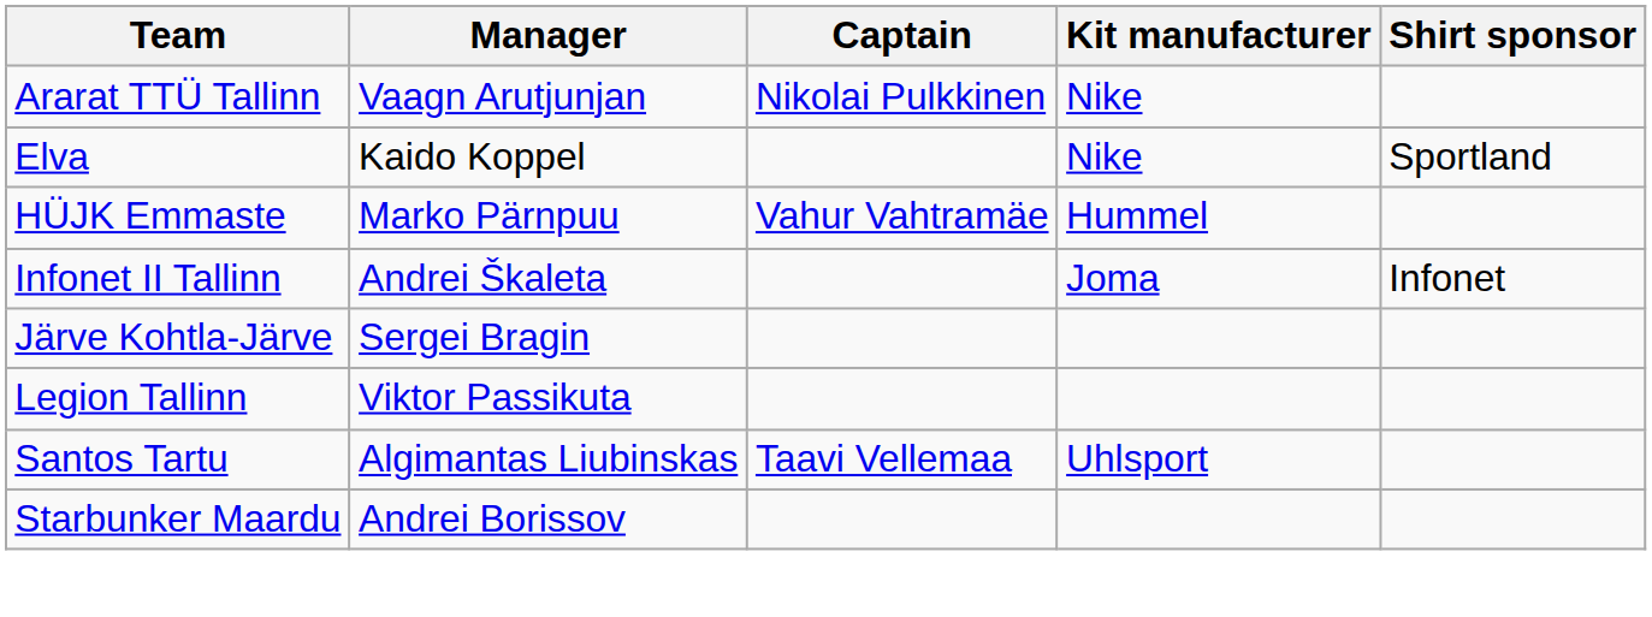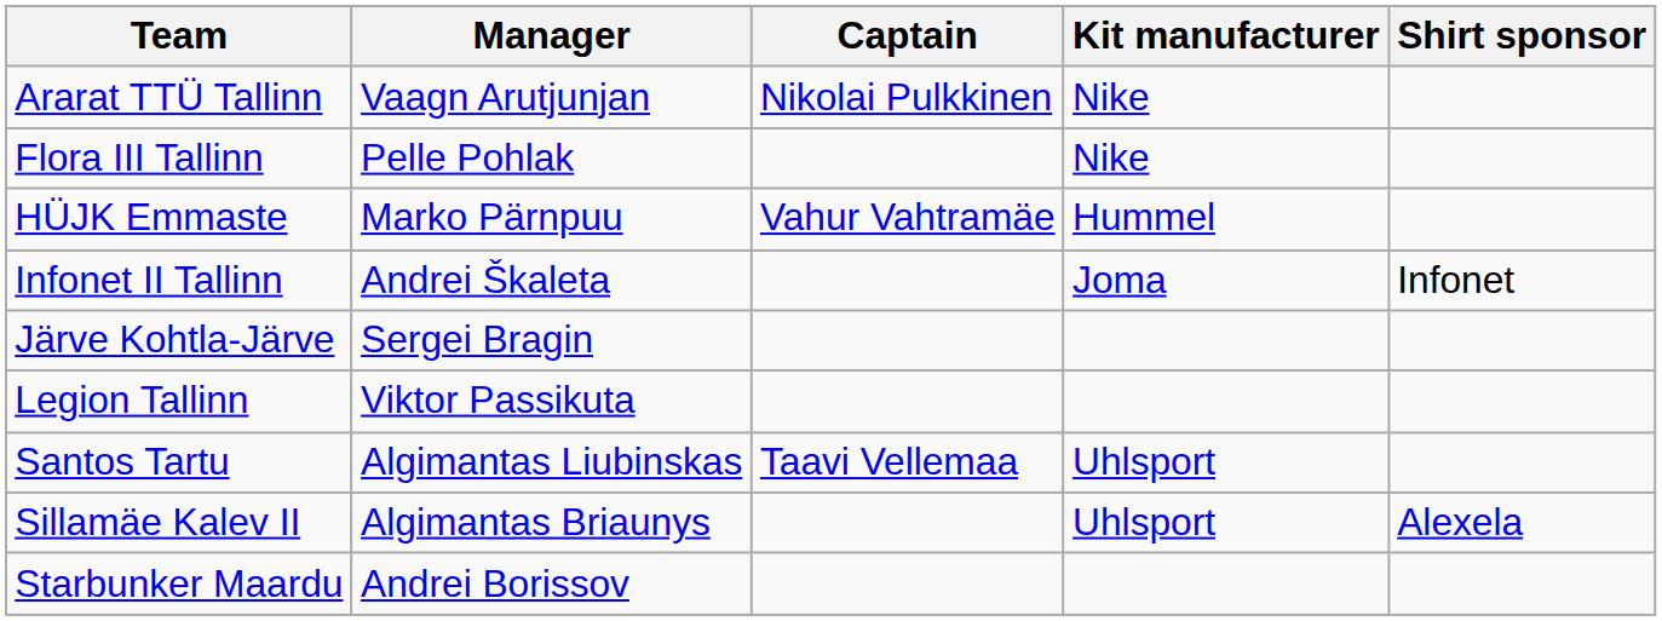- row: Elva | Kaido Koppel | Nike | Sportland
+ row: Flora III Tallinn | Pelle Pohlak | Nike
+ row: Sillamäe Kalev II | Algimantas Briaunys | Uhlsport | Alexela
